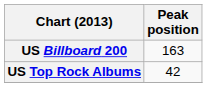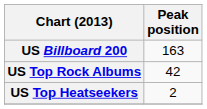+ row: US Top Heatseekers | 2
